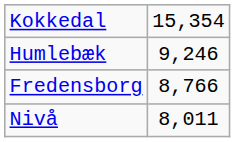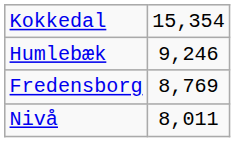Fredensborg | column 2: 8,766 -> 8,769
